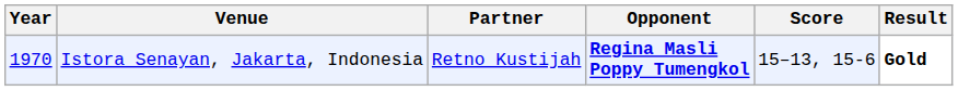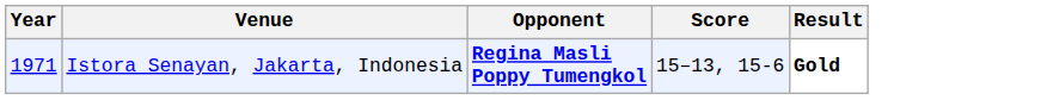- column: Partner | Retno Kustijah
Istora Senayan, Jakarta, Indonesia | Year: 1970 -> 1971
